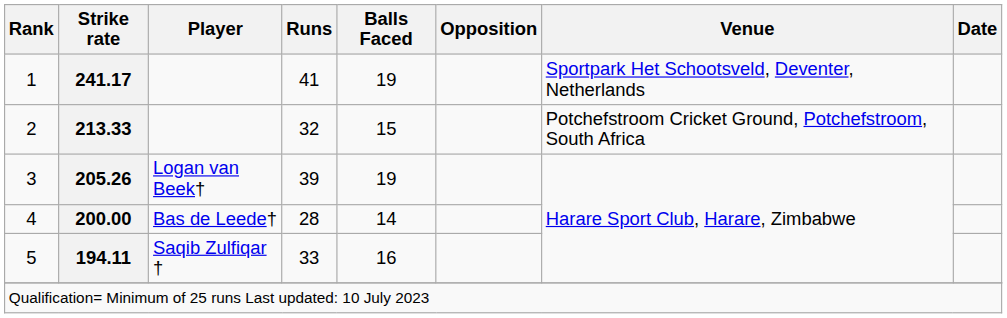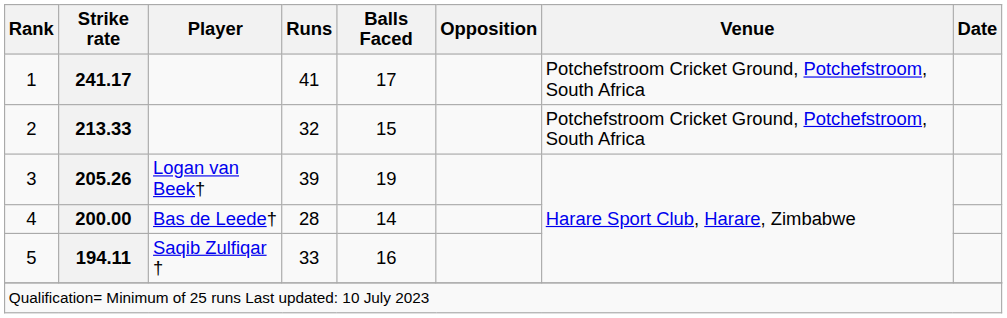1 | Balls Faced: 19 -> 17
1 | Venue: Sportpark Het Schootsveld, Deventer, Netherlands -> Potchefstroom Cricket Ground, Potchefstroom, South Africa
